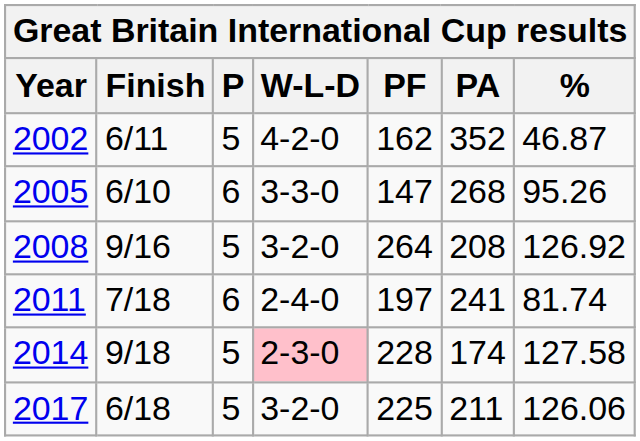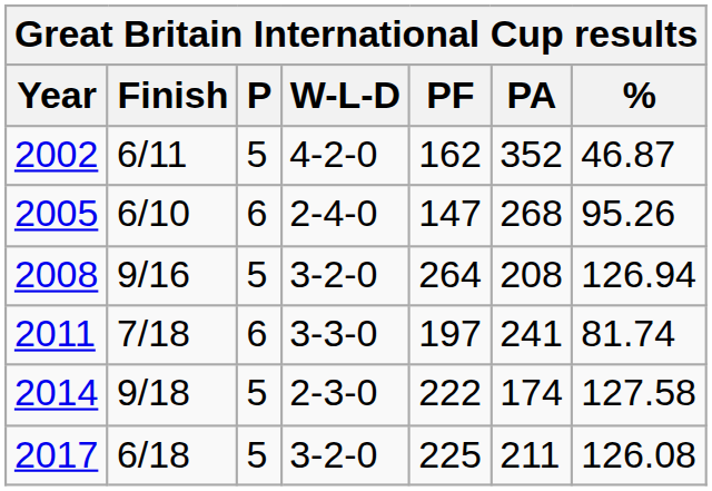2005 | W-L-D: 3-3-0 -> 2-4-0
2008 | %: 126.92 -> 126.94
2011 | W-L-D: 2-4-0 -> 3-3-0
2014 | W-L-D: pink background -> no background
2014 | PF: 228 -> 222
2017 | %: 126.06 -> 126.08
